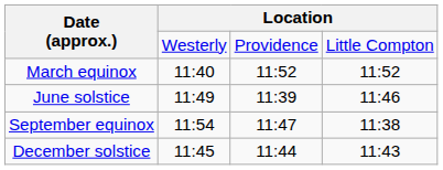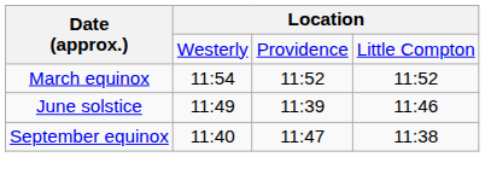March equinox | column 2: 11:40 -> 11:54
September equinox | column 2: 11:54 -> 11:40
- row: December solstice | 11:45 | 11:44 | 11:43
